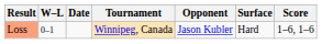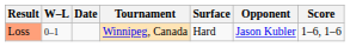columns swapped: Surface <-> Opponent
